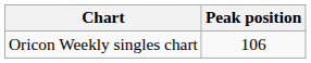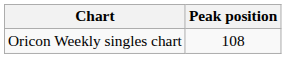Oricon Weekly singles chart | Peak position: 106 -> 108
